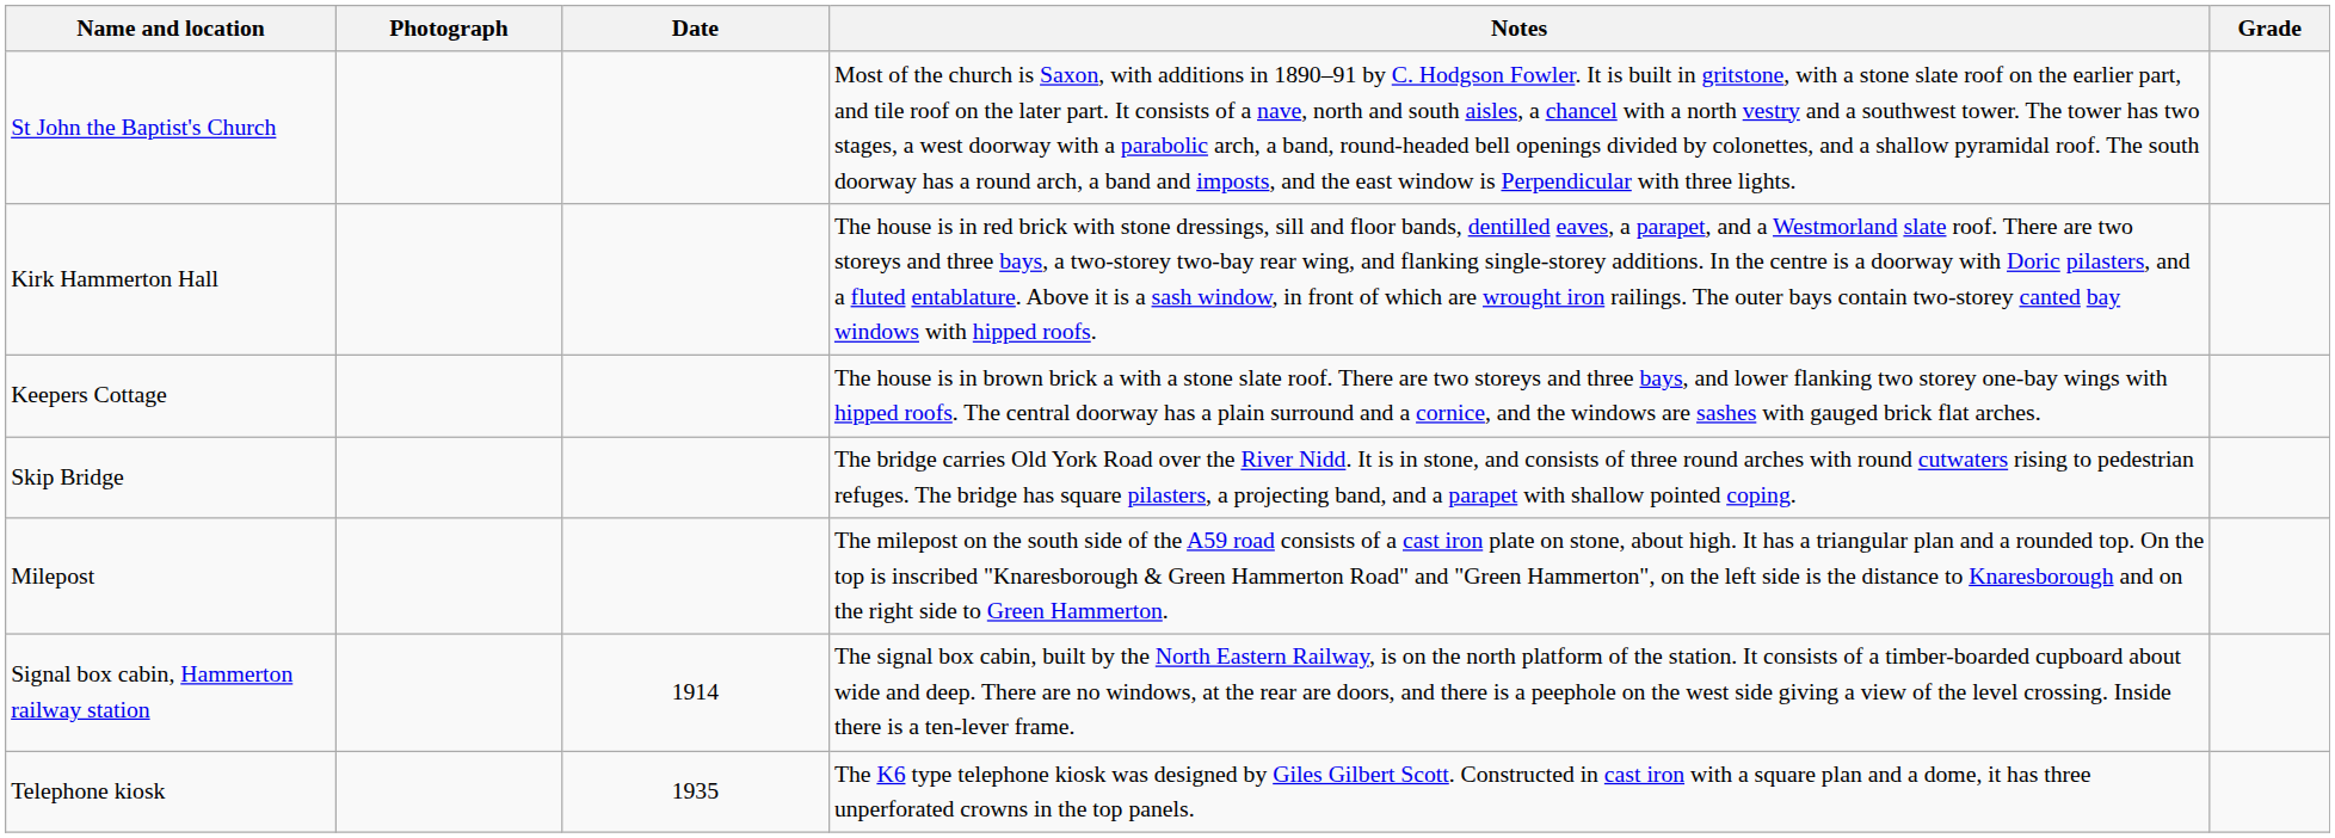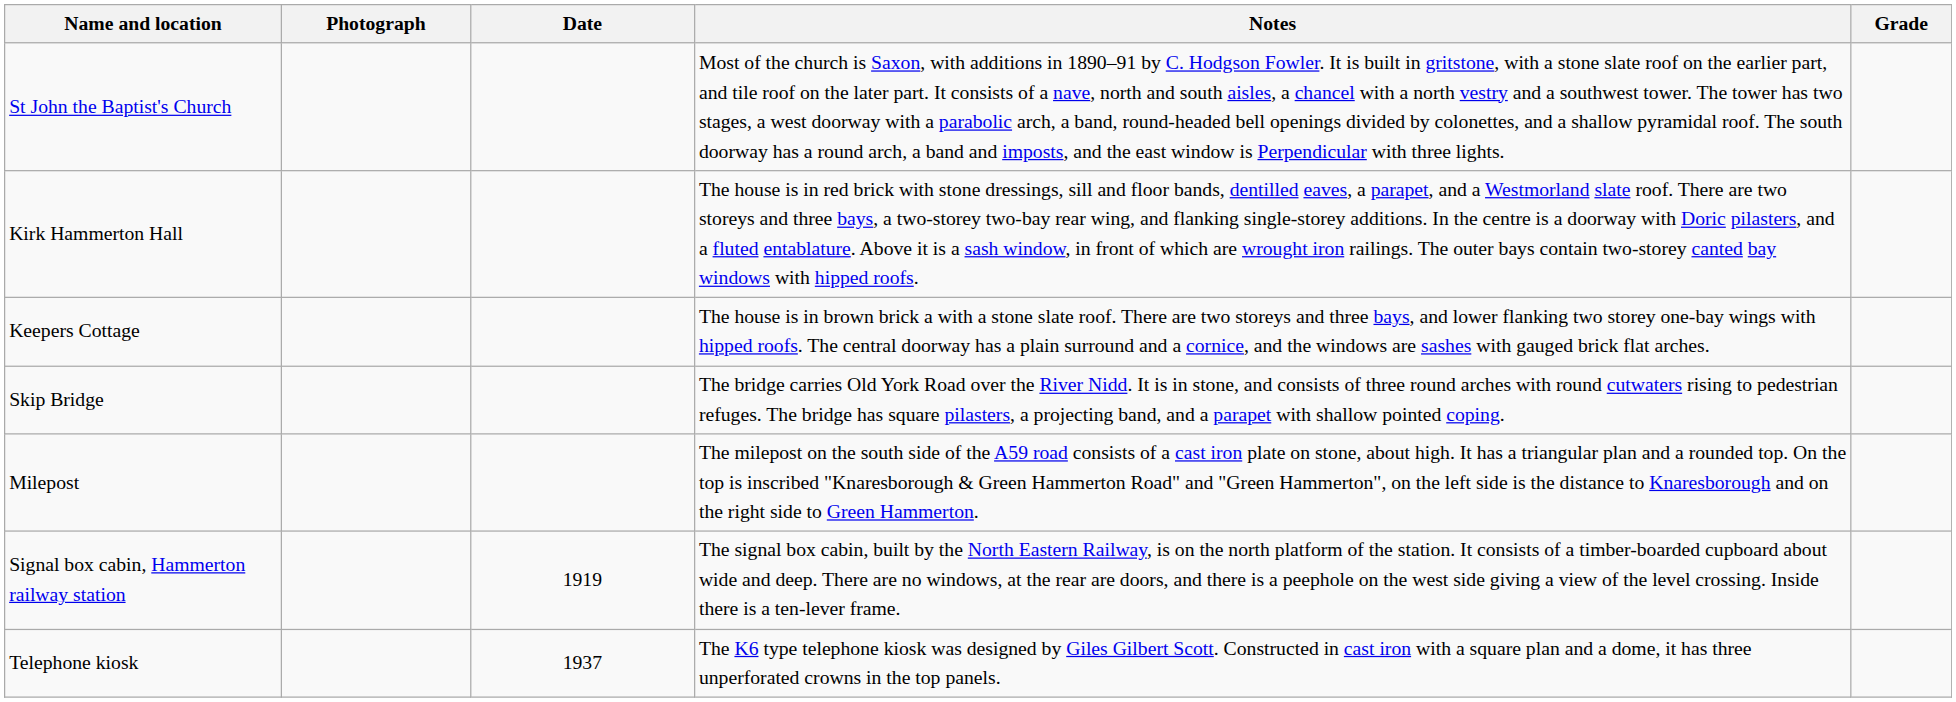Signal box cabin, Hammerton railway station | Date: 1914 -> 1919
Telephone kiosk | Date: 1935 -> 1937
